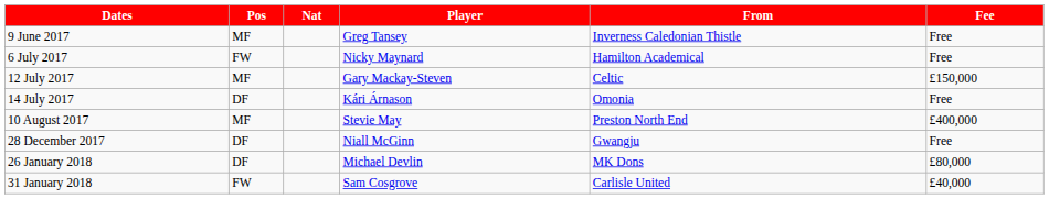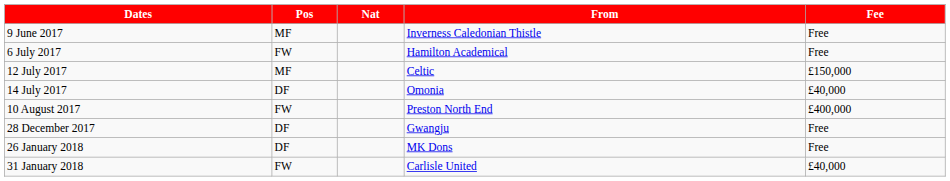- column: Player | Greg Tansey | Nicky Maynard | Gary Mackay-Steven | Kári Árnason | Stevie May | Niall McGinn | Michael Devlin | Sam Cosgrove
14 July 2017 | Fee: Free -> £40,000
10 August 2017 | Pos: MF -> FW
26 January 2018 | Fee: £80,000 -> Free
